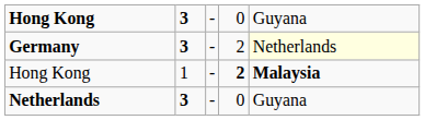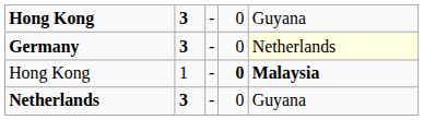Germany | column 4: 2 -> 0
Hong Kong / 1 | column 4: 2 -> 0
